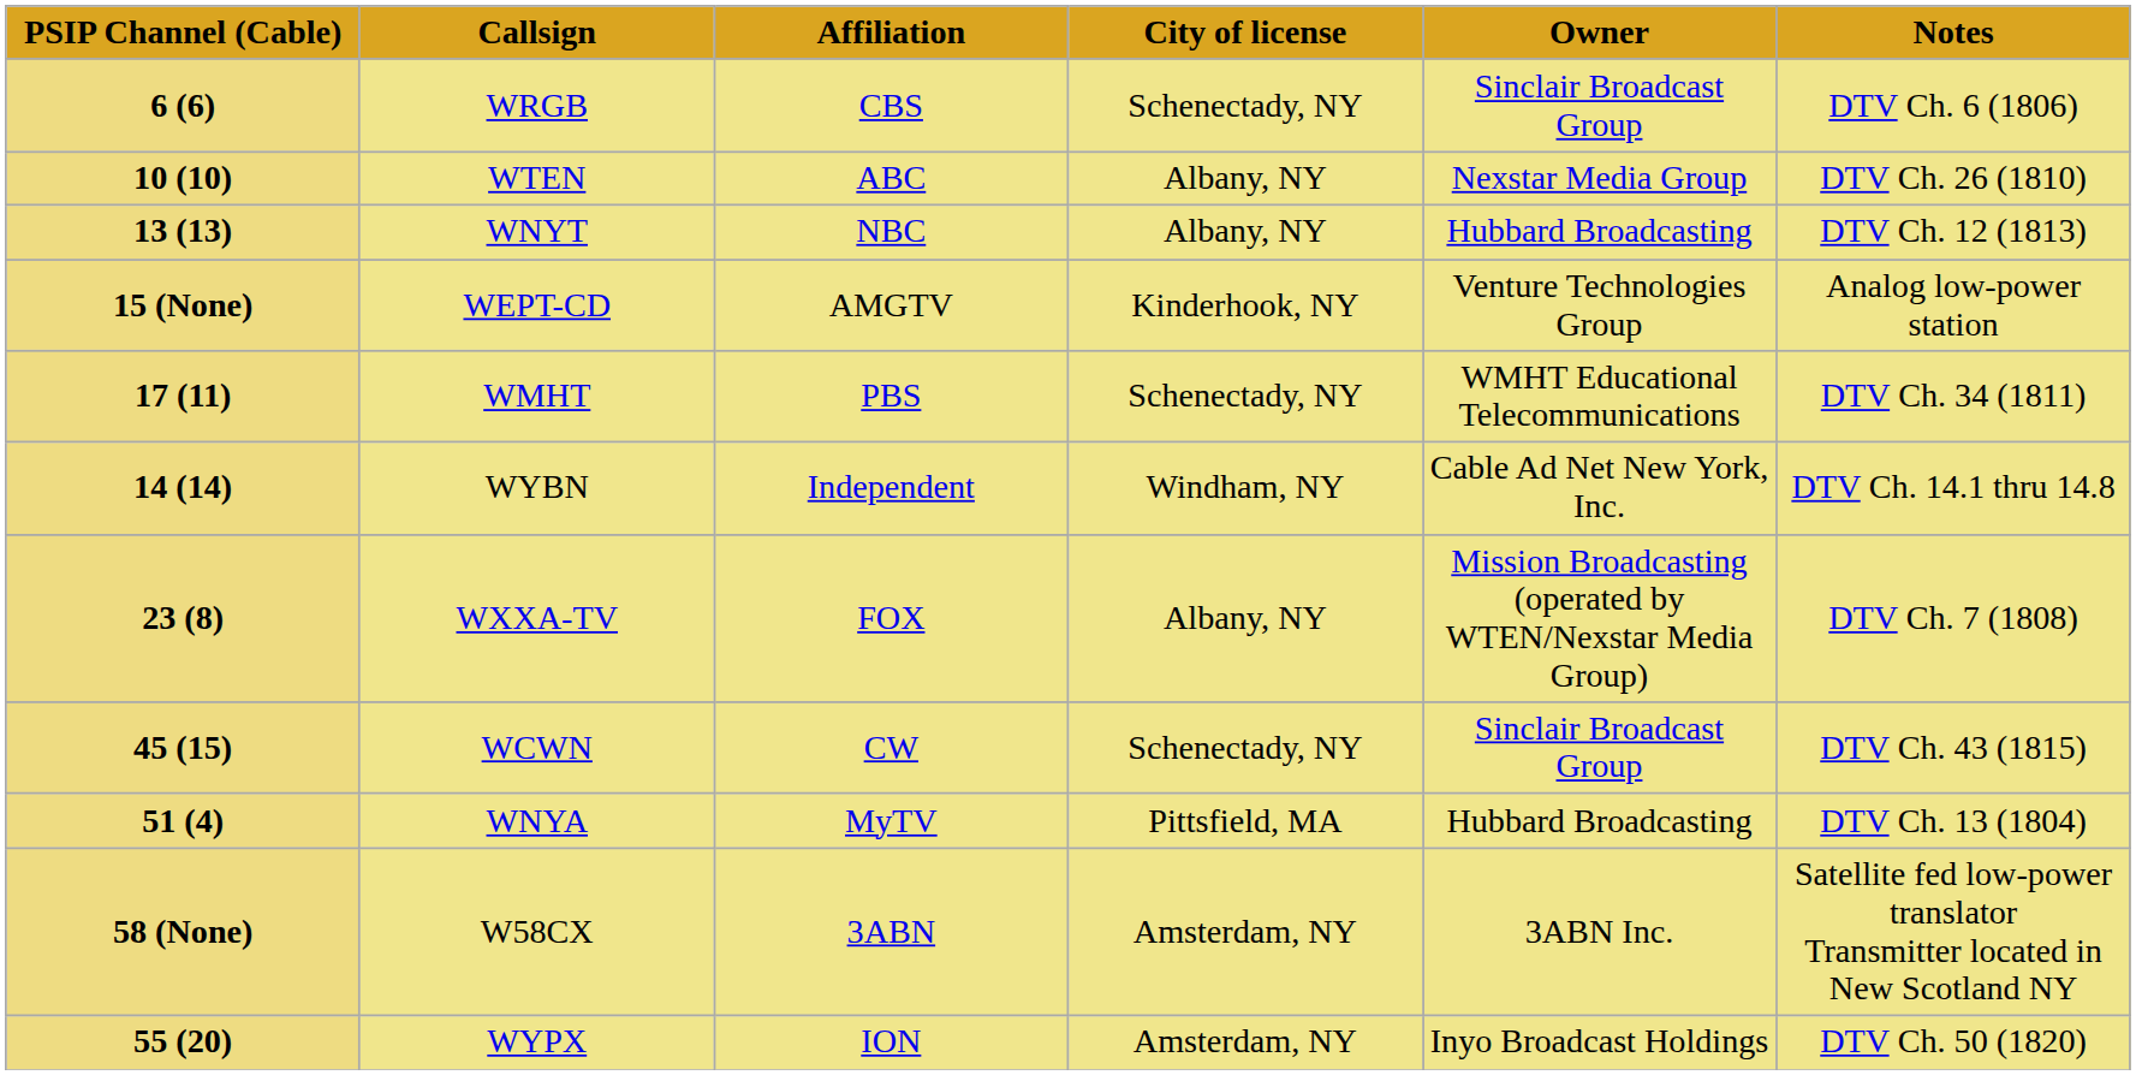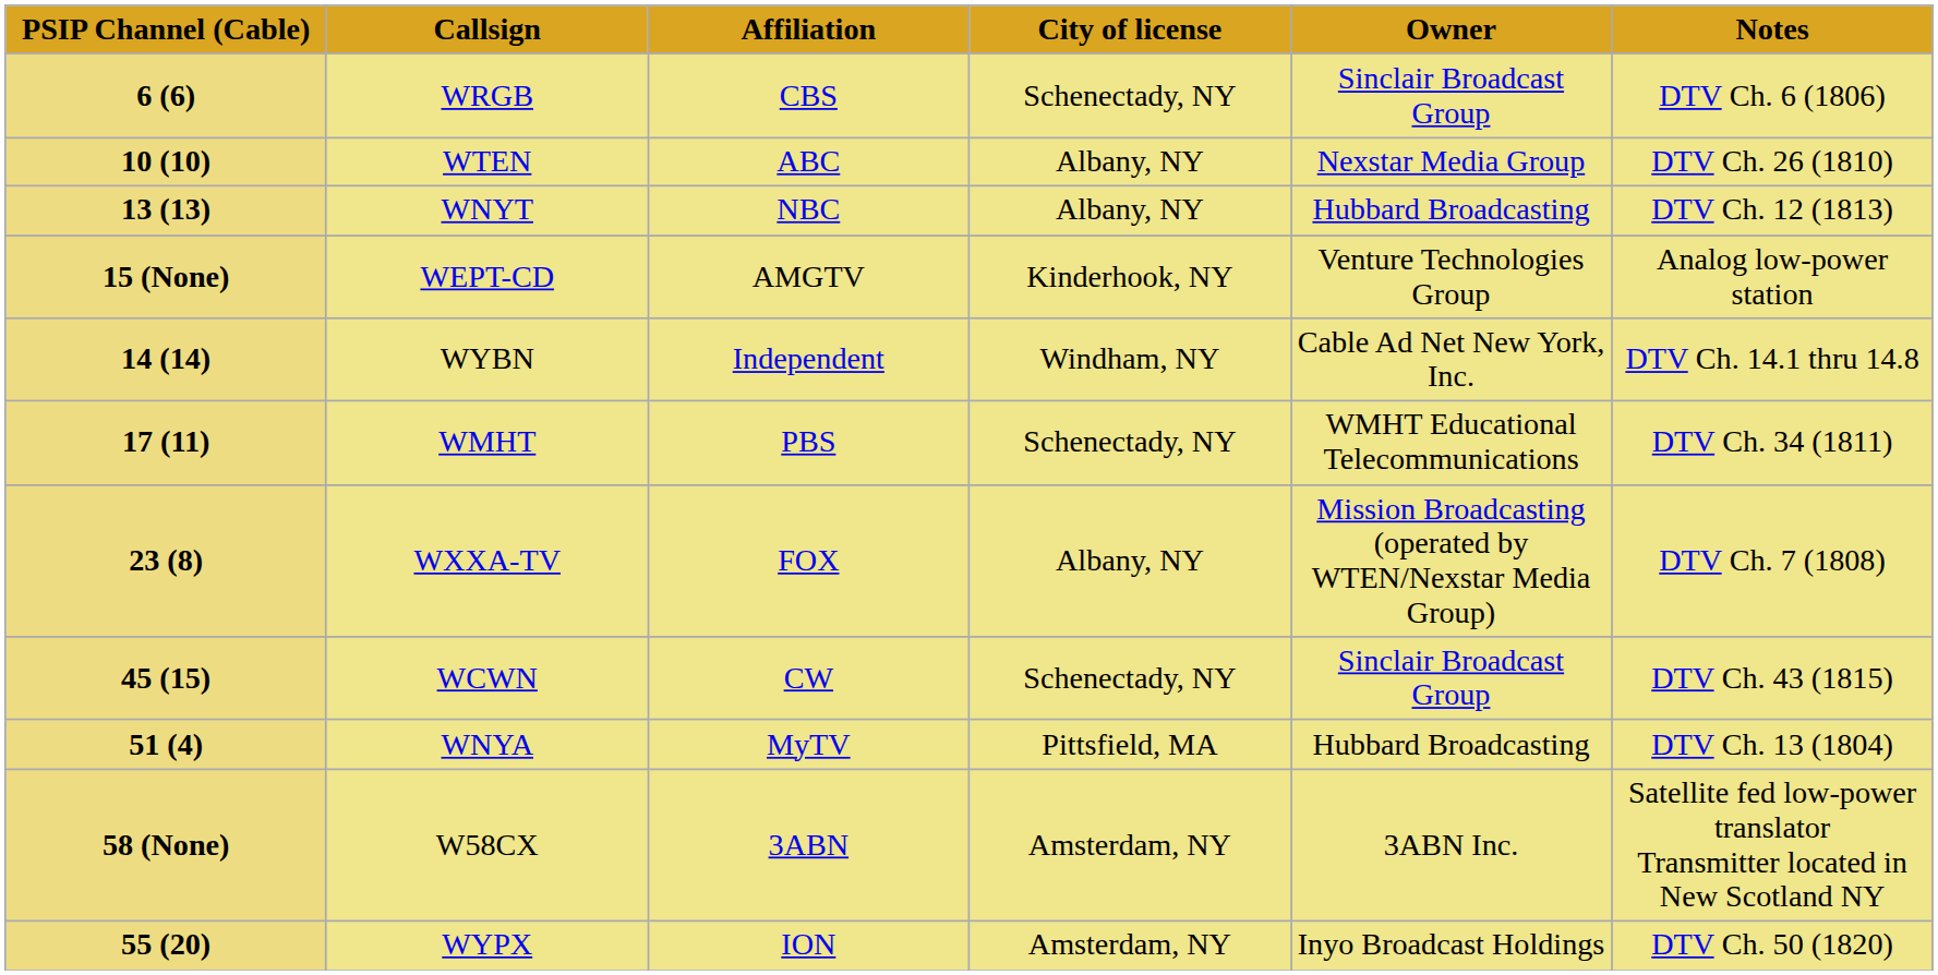rows swapped: 17 (11) <-> 14 (14)
